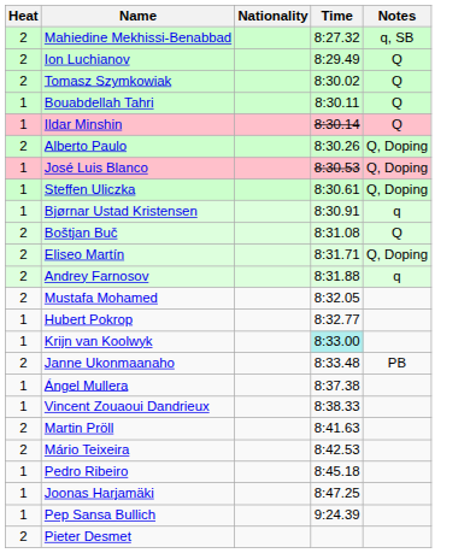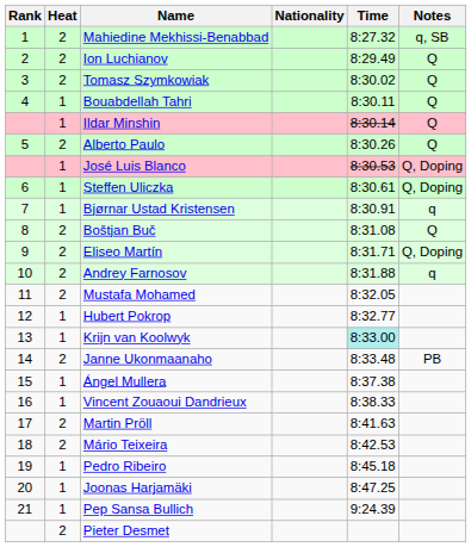+ column: Rank | 1 | 2 | 3 | 4 | 5 | 6 | 7 | 8 | 9 | 10 | 11 | 12 | 13 | 14 | 15 | 16 | 17 | 18 | 19 | 20 | 21
Alberto Paulo | Notes: Q, Doping -> Q
